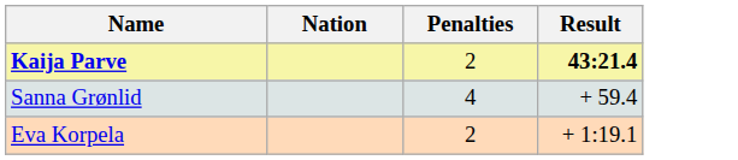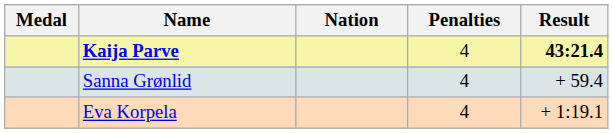+ column: Medal
Kaija Parve | Penalties: 2 -> 4
Eva Korpela | Penalties: 2 -> 4
